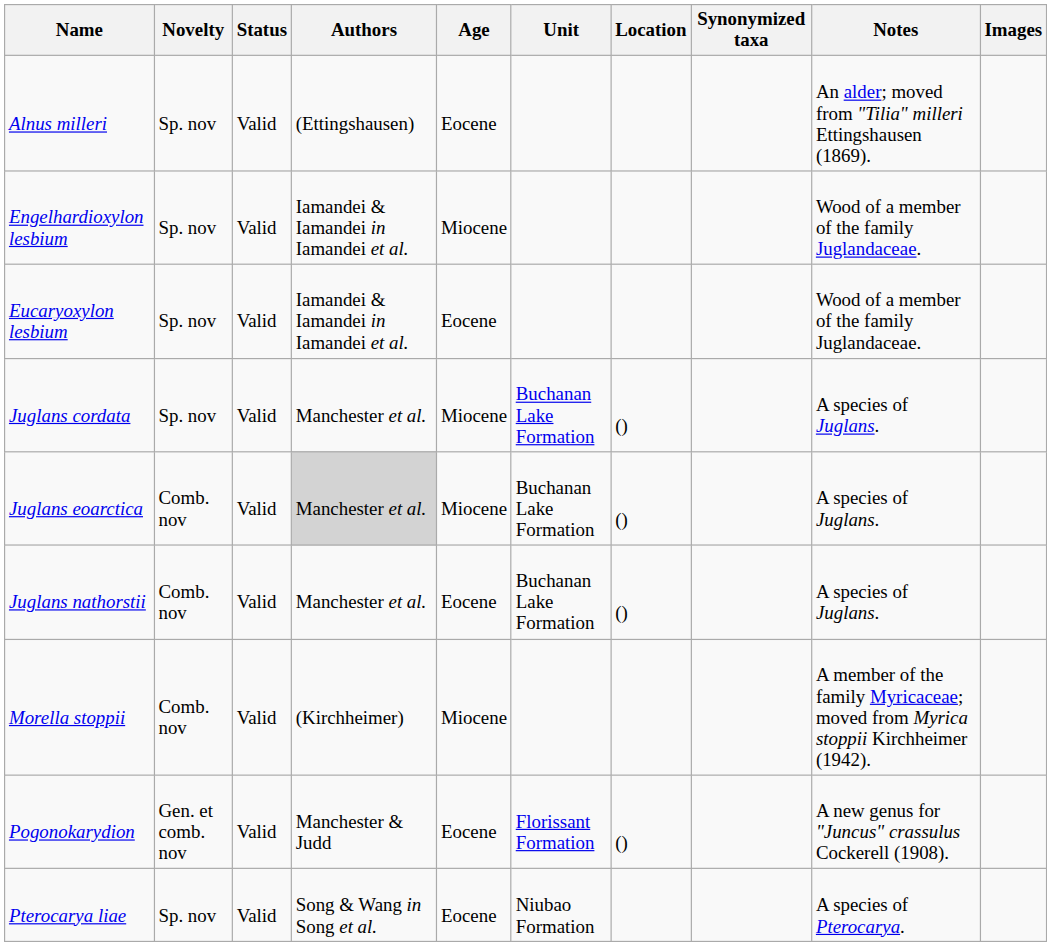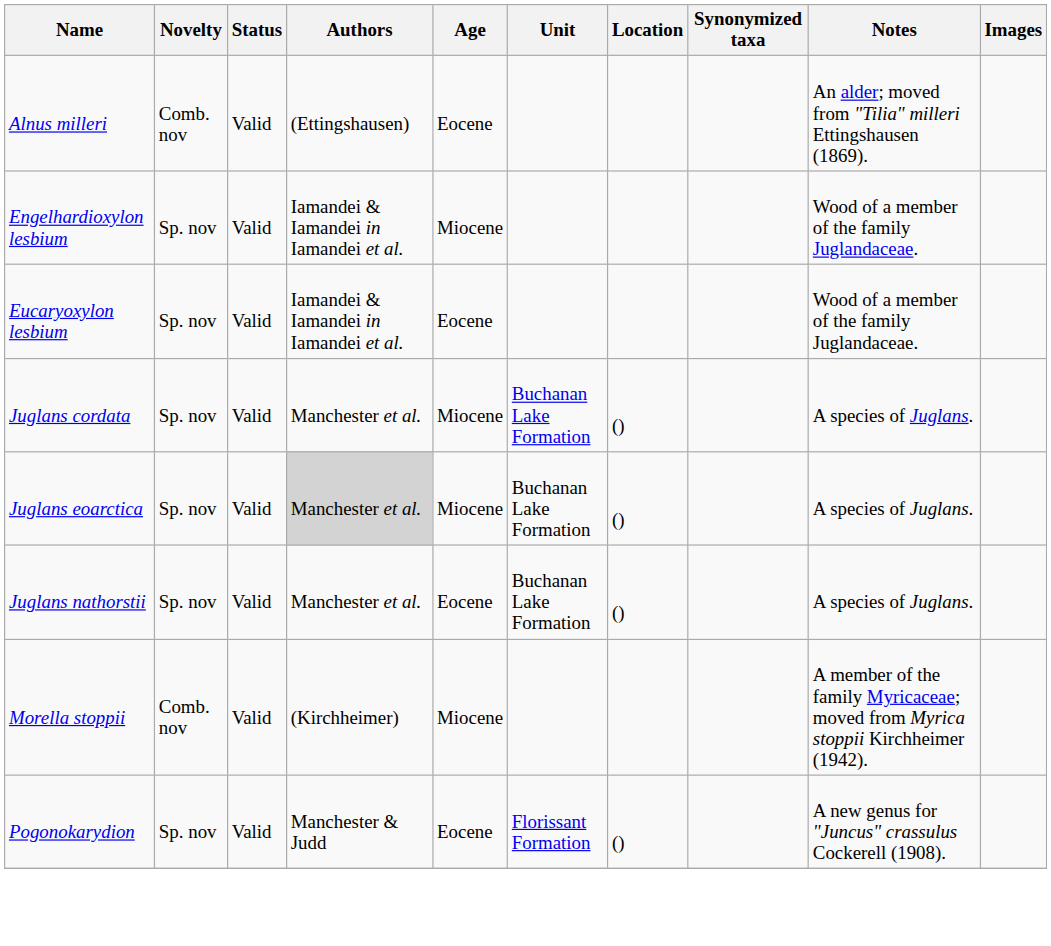Alnus milleri | Novelty: Sp. nov -> Comb. nov
Juglans eoarctica | Novelty: Comb. nov -> Sp. nov
Juglans nathorstii | Novelty: Comb. nov -> Sp. nov
Pogonokarydion | Novelty: Gen. et comb. nov -> Sp. nov
- row: Pterocarya liae | Sp. nov | Valid | Song & Wang in Song et al. | Eocene | Niubao Formation | A species of Pterocarya.
